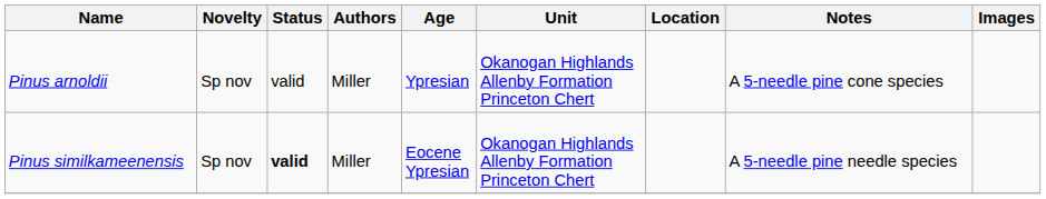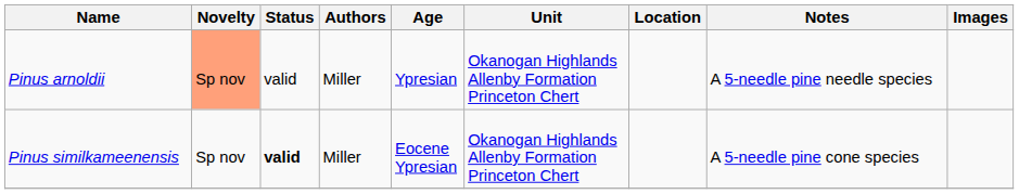Pinus arnoldii | Novelty: no background -> lightsalmon background
Pinus arnoldii | Notes: A 5-needle pine cone species -> A 5-needle pine needle species
Pinus similkameenensis | Notes: A 5-needle pine needle species -> A 5-needle pine cone species
